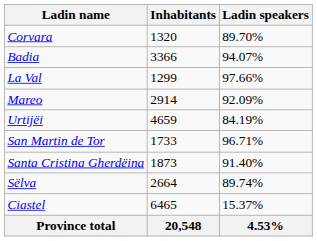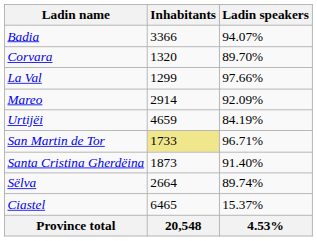rows swapped: Badia <-> Corvara
San Martin de Tor | Inhabitants: no background -> khaki background
